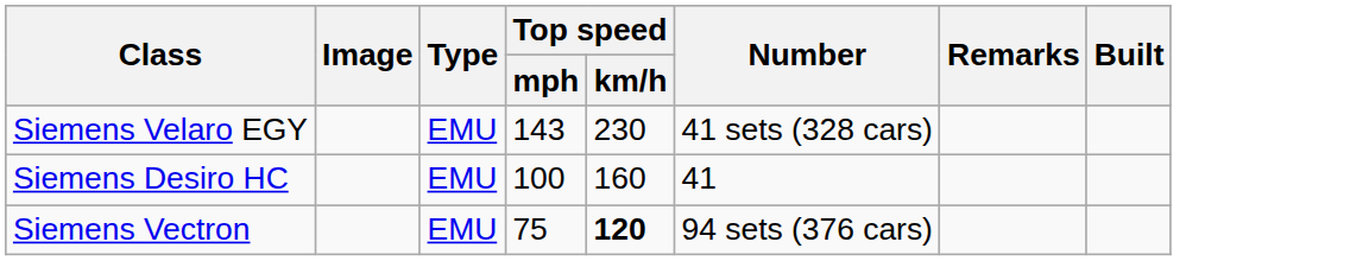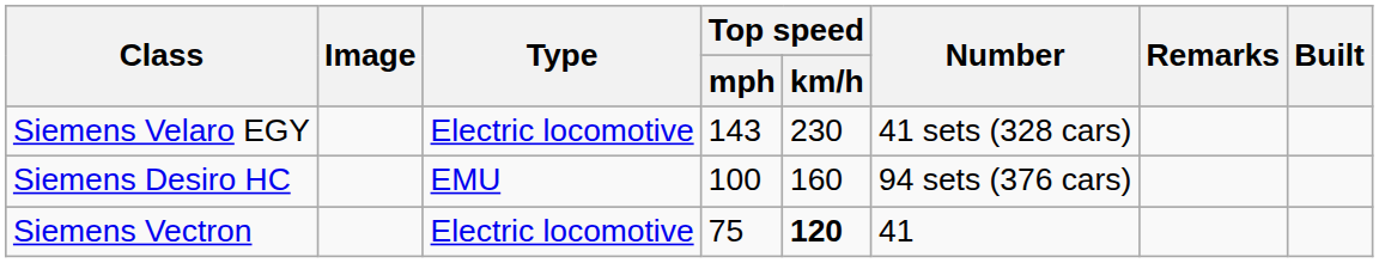Siemens Velaro EGY | Type: EMU -> Electric locomotive
Siemens Desiro HC | Number: 41 -> 94 sets (376 cars)
Siemens Vectron | Type: EMU -> Electric locomotive
Siemens Vectron | Number: 94 sets (376 cars) -> 41
